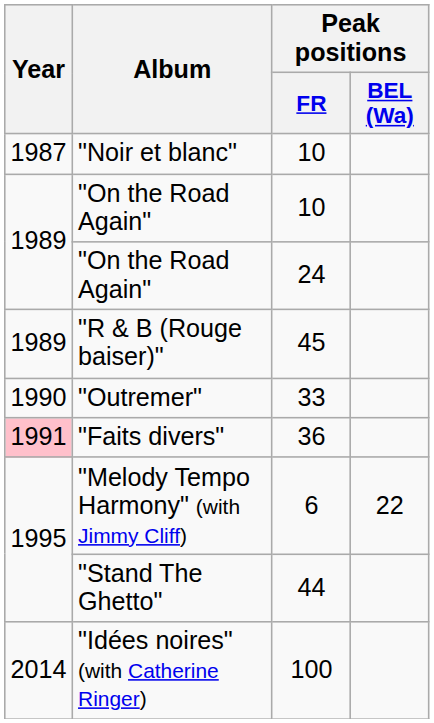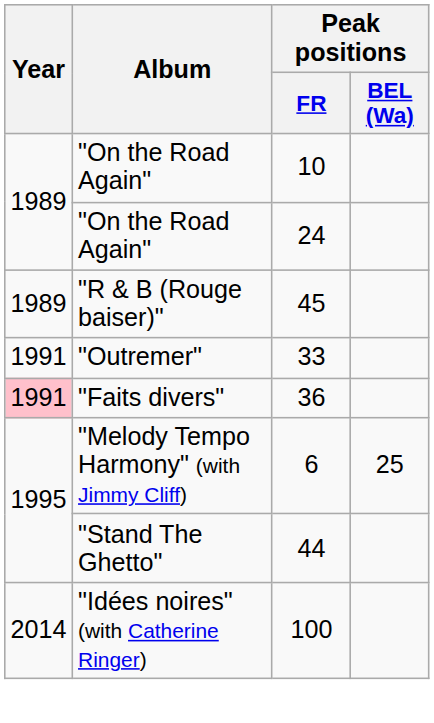- row: 1987 | "Noir et blanc" | 10
"Outremer" | Year: 1990 -> 1991
"Melody Tempo Harmony" (with Jimmy Cliff) | Peak positions / BEL (Wa): 22 -> 25
